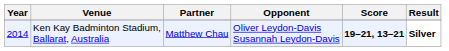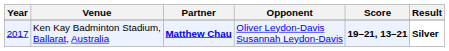Ken Kay Badminton Stadium, Ballarat, Australia | Year: 2014 -> 2017
Ken Kay Badminton Stadium, Ballarat, Australia | Partner: normal -> bold
